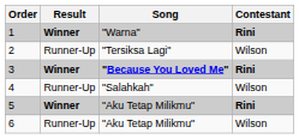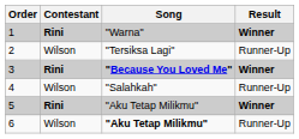columns swapped: Contestant <-> Result
6 | Song: normal -> bold
